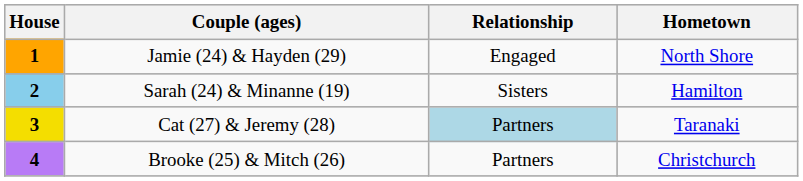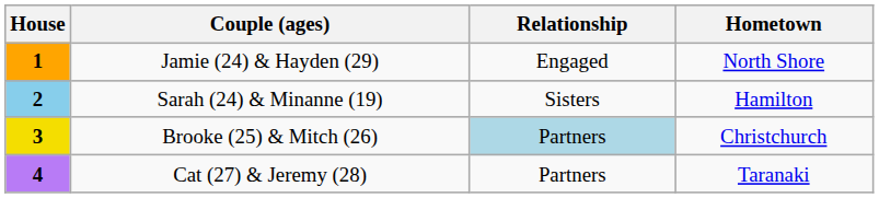3 | Couple (ages): Cat (27) & Jeremy (28) -> Brooke (25) & Mitch (26)
3 | Hometown: Taranaki -> Christchurch
4 | Couple (ages): Brooke (25) & Mitch (26) -> Cat (27) & Jeremy (28)
4 | Hometown: Christchurch -> Taranaki
